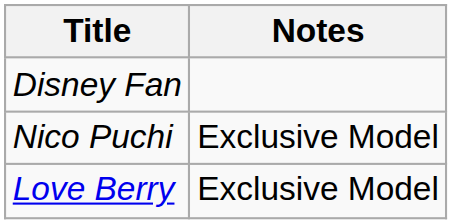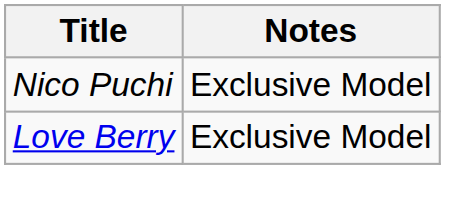- row: Disney Fan
